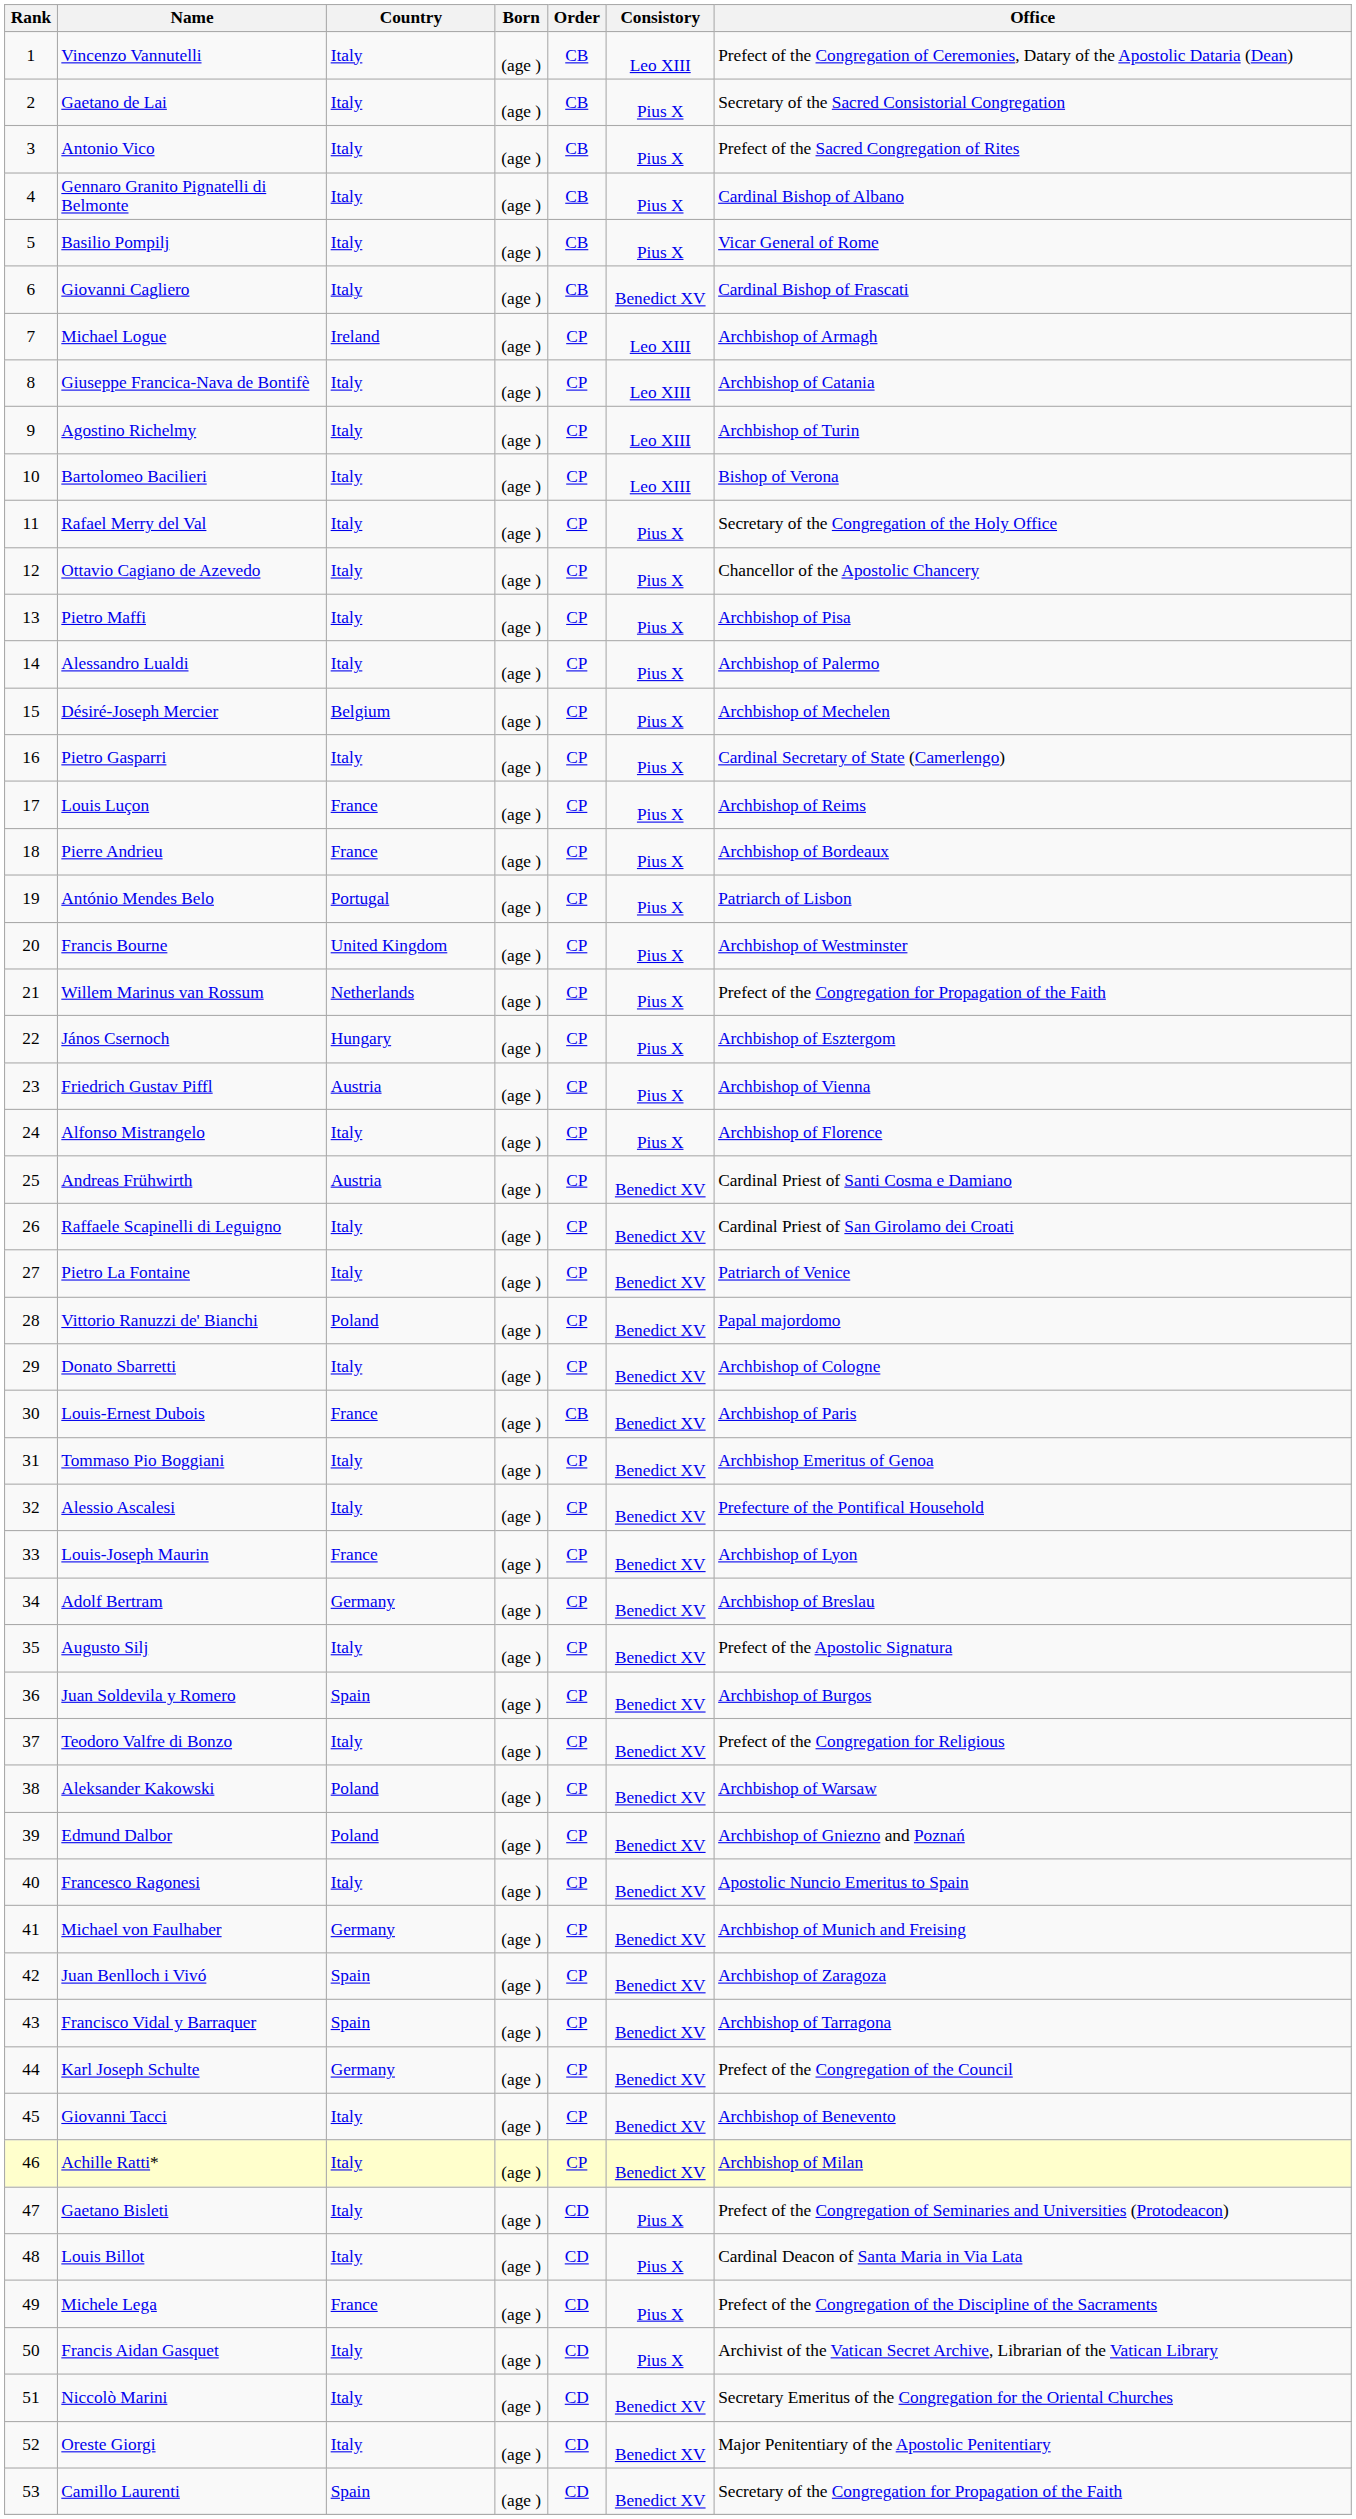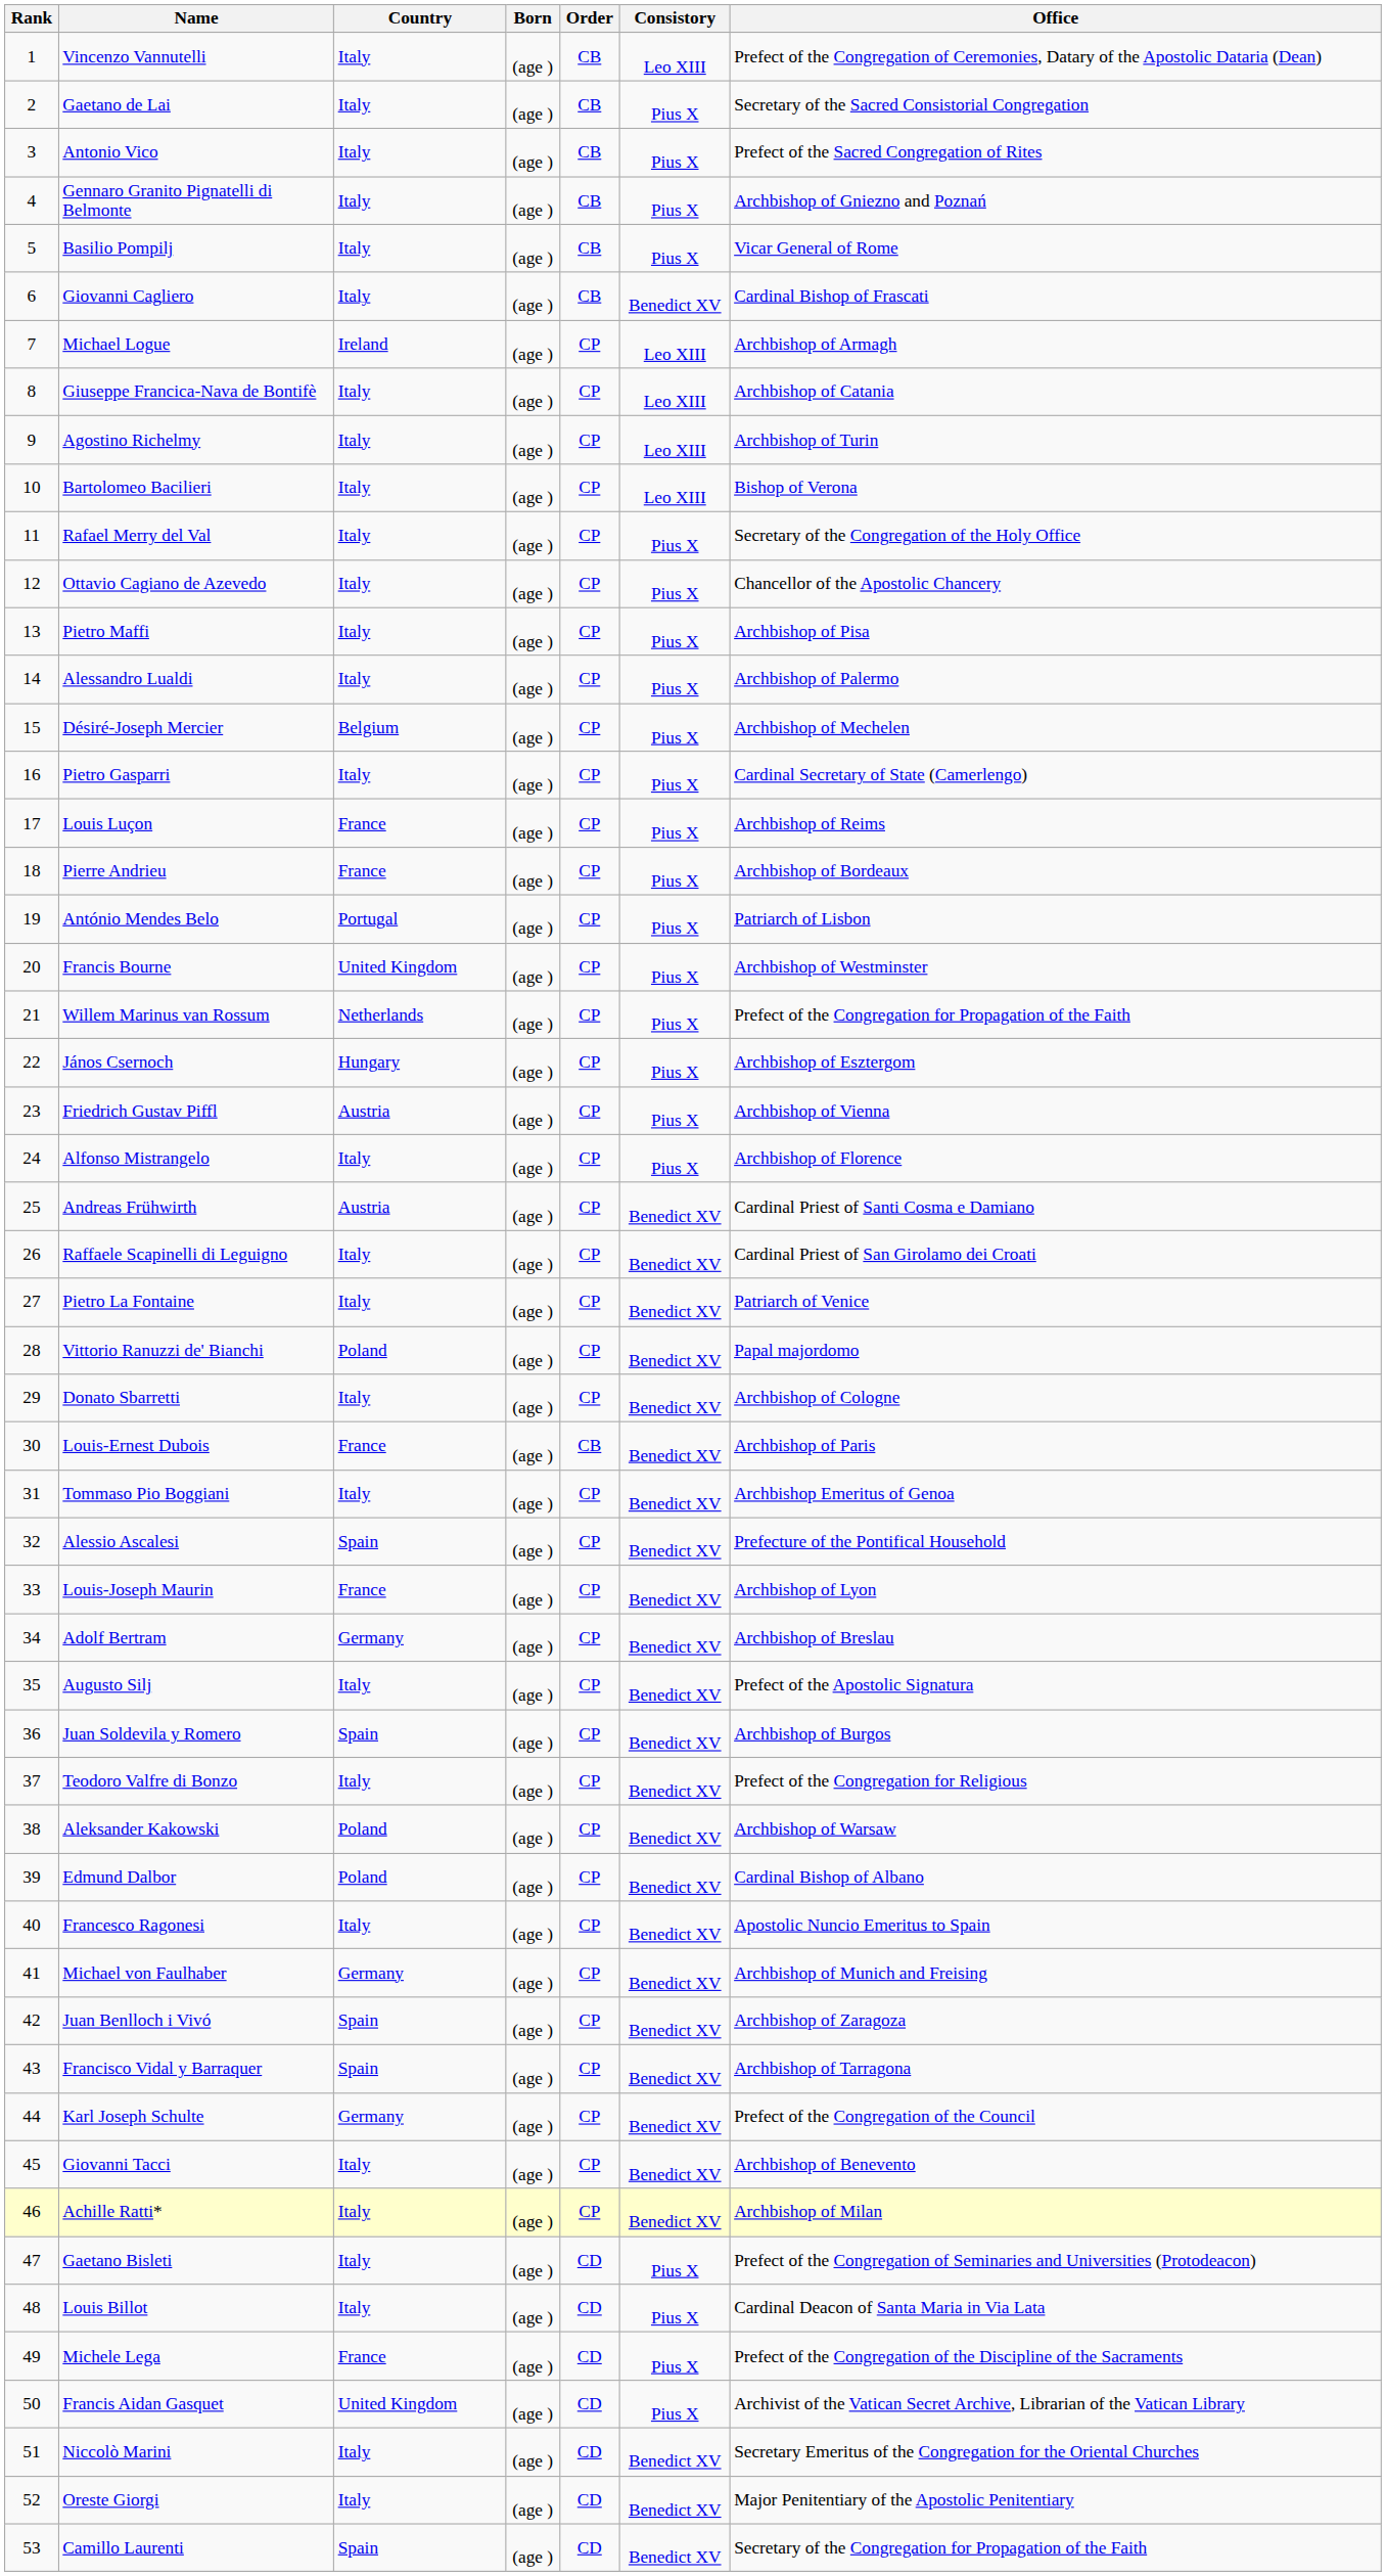Gennaro Granito Pignatelli di Belmonte | Office: Cardinal Bishop of Albano -> Archbishop of Gniezno and Poznań
Alessio Ascalesi | Country: Italy -> Spain
Edmund Dalbor | Office: Archbishop of Gniezno and Poznań -> Cardinal Bishop of Albano
Francis Aidan Gasquet | Country: Italy -> United Kingdom
